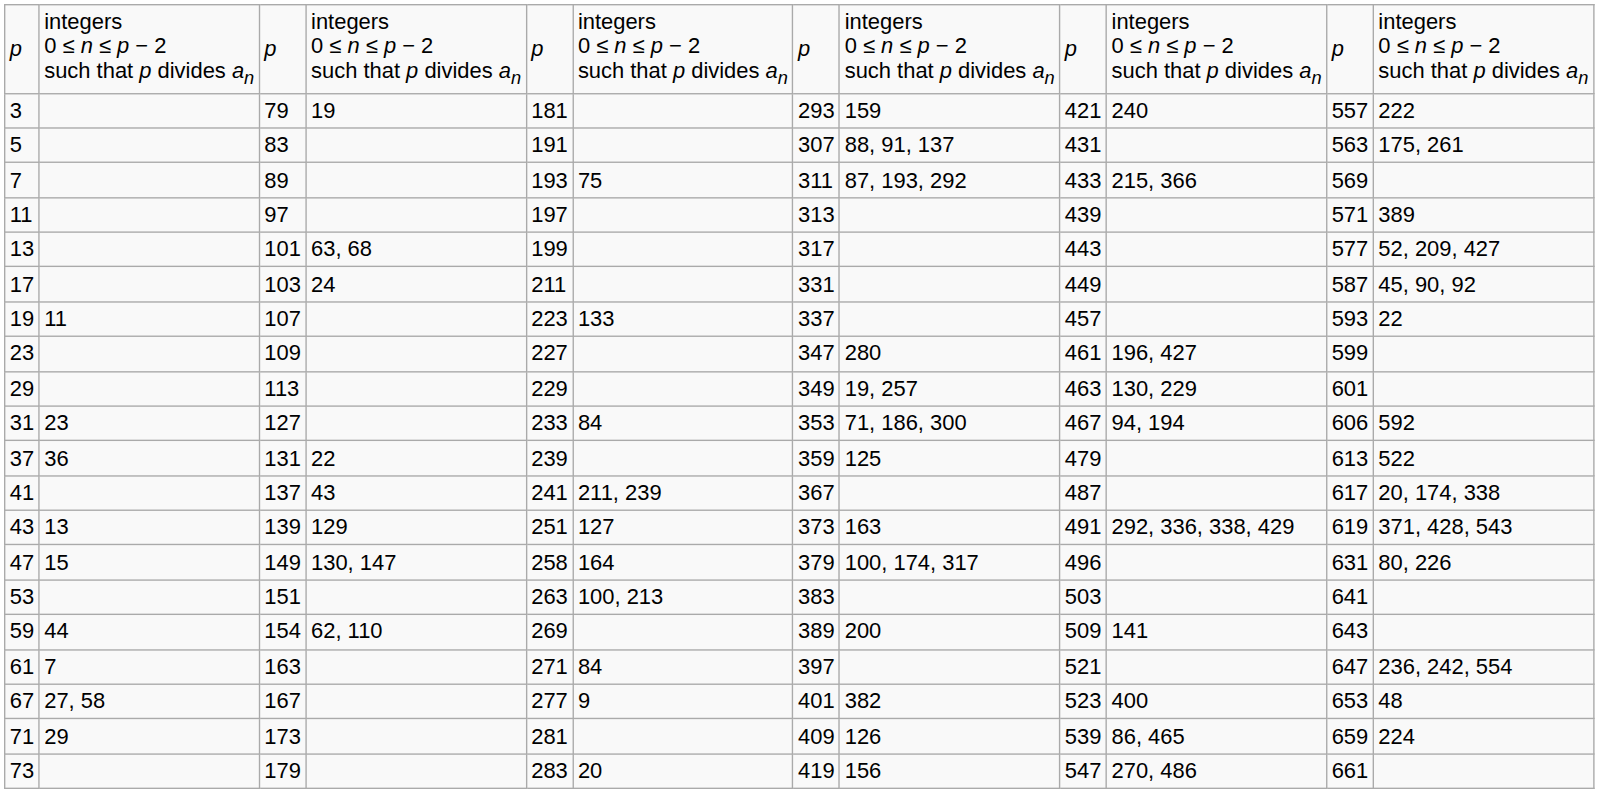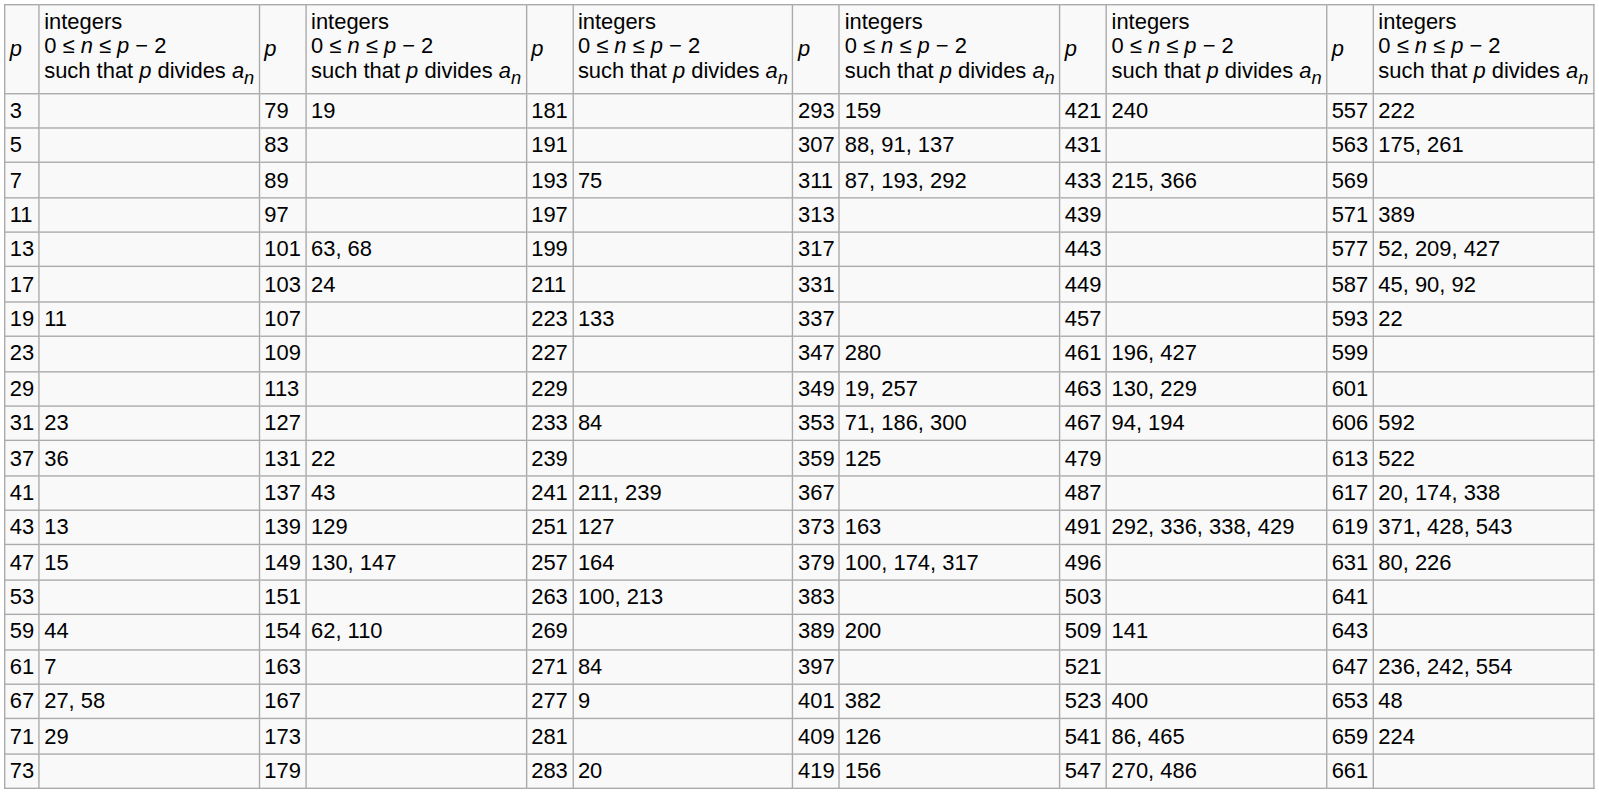47 | column 5: 258 -> 257
71 | column 9: 539 -> 541
